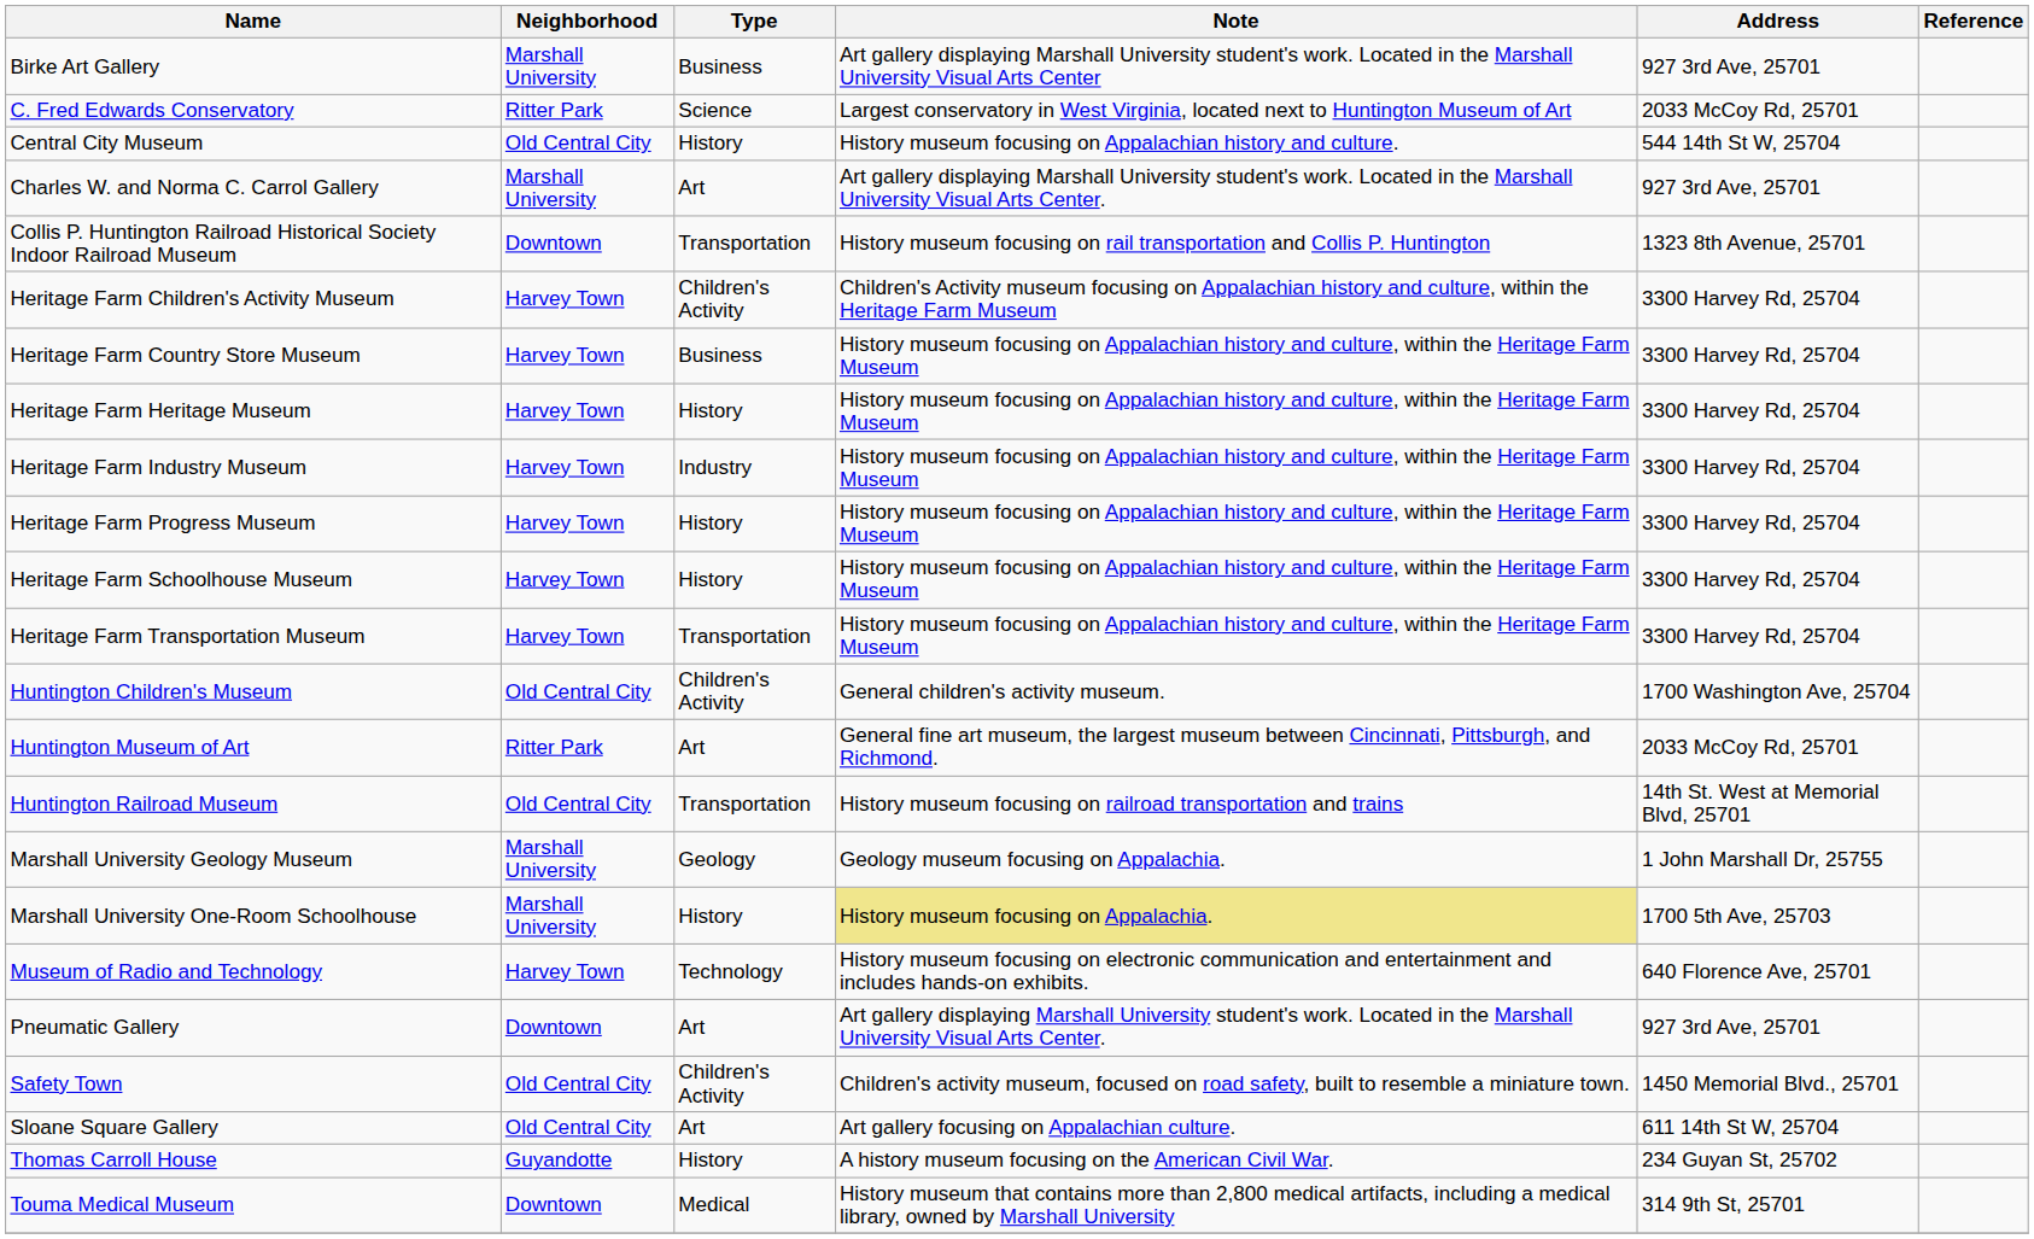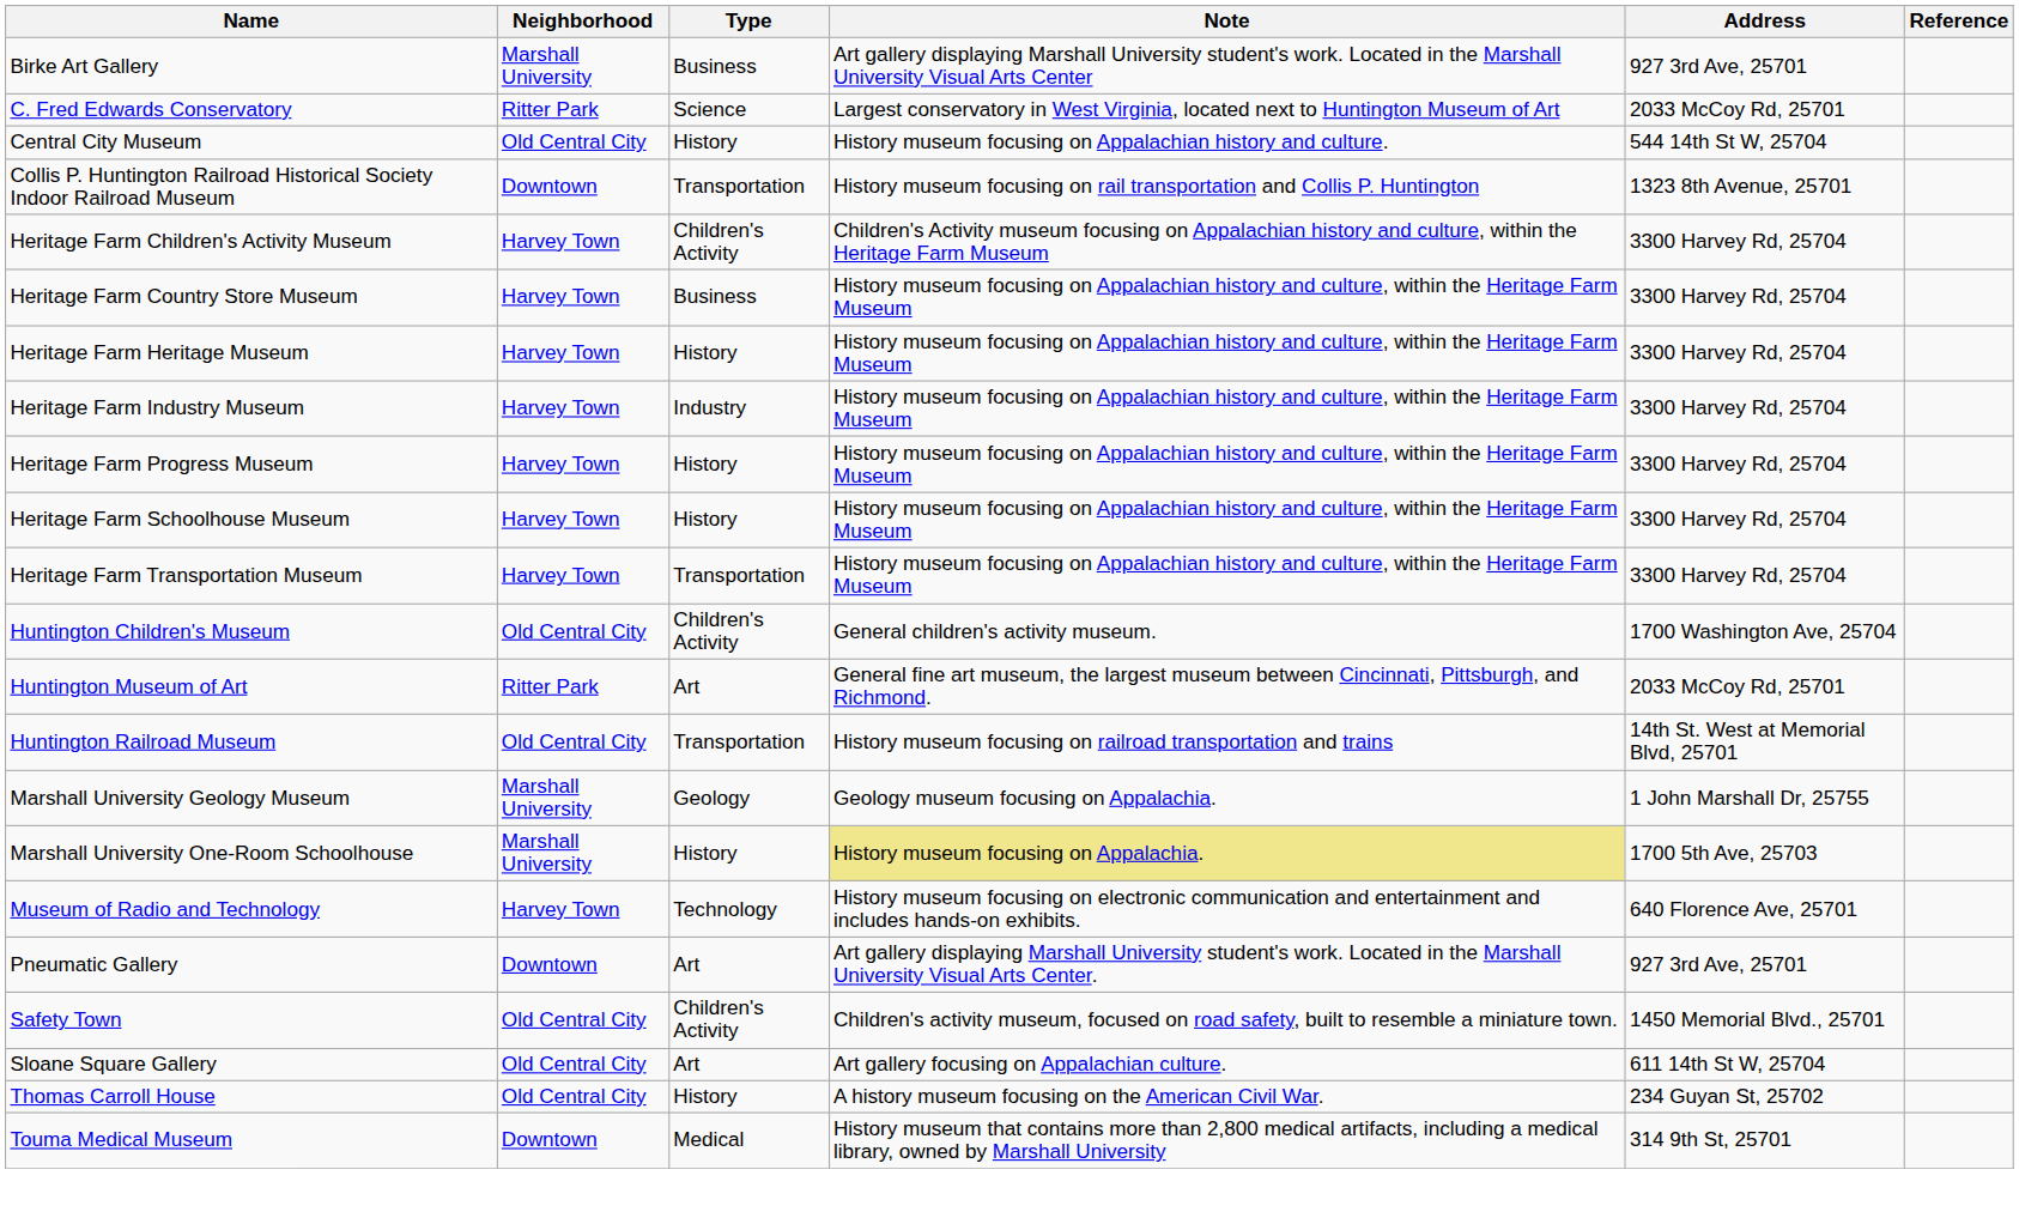- row: Charles W. and Norma C. Carrol Gallery | Marshall University | Art | Art gallery displaying Marshall University student's work. Located in the Marshall University Visual Arts Center. | 927 3rd Ave, 25701
Thomas Carroll House | Neighborhood: Guyandotte -> Old Central City
